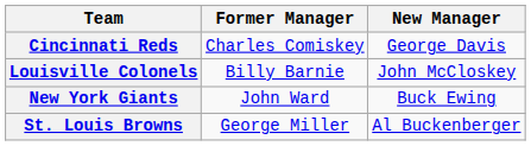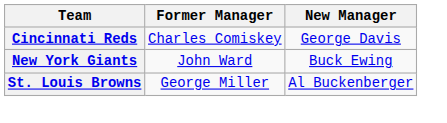- row: Louisville Colonels | Billy Barnie | John McCloskey
